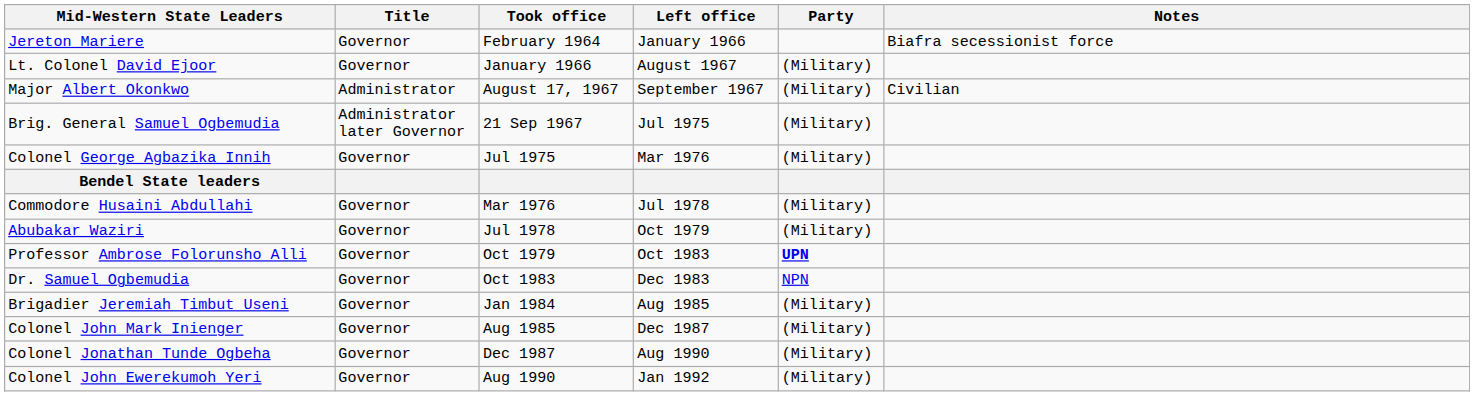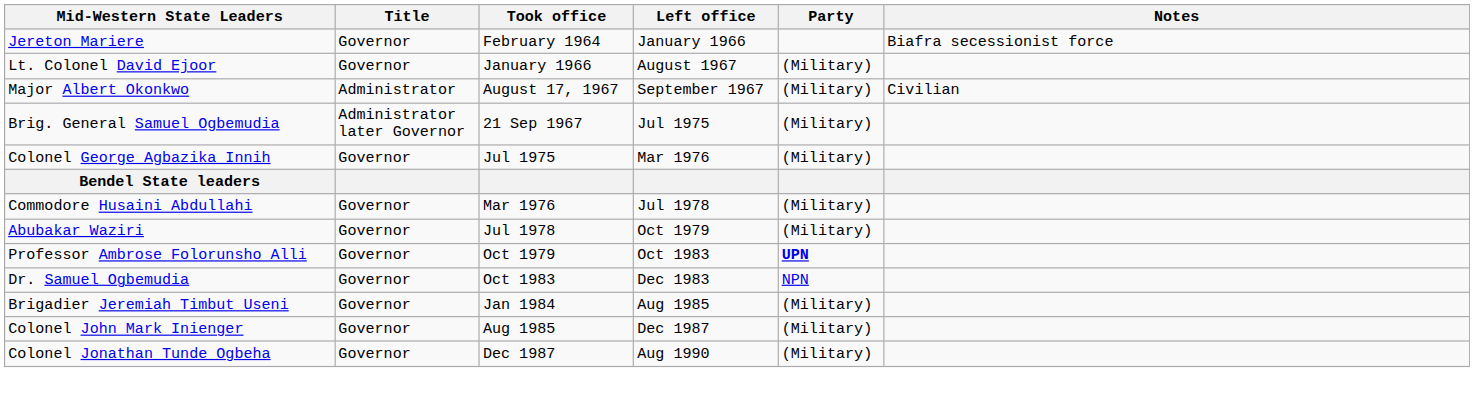- row: Colonel John Ewerekumoh Yeri | Governor | Aug 1990 | Jan 1992 | (Military)
